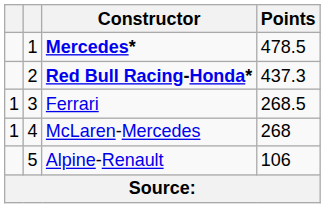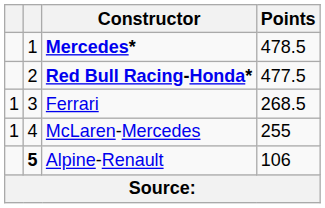Red Bull Racing-Honda* | Points: 437.3 -> 477.5
McLaren-Mercedes | Points: 268 -> 255
Alpine-Renault | column 2: normal -> bold
